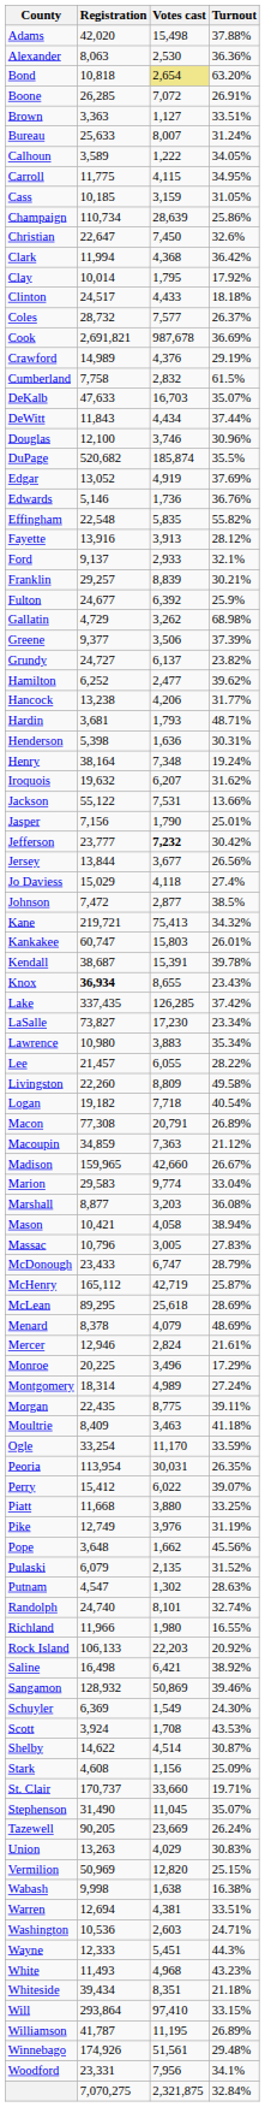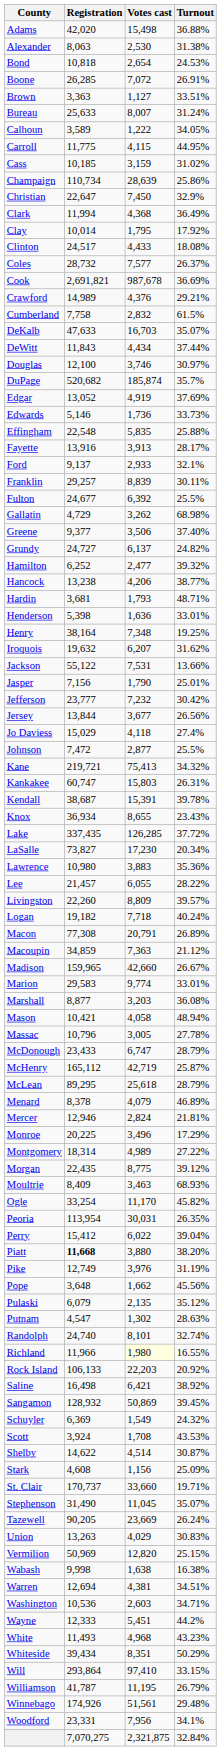Adams | Turnout: 37.88% -> 36.88%
Alexander | Turnout: 36.36% -> 31.38%
Bond | Votes cast: khaki background -> no background
Bond | Turnout: 63.20% -> 24.53%
Carroll | Turnout: 34.95% -> 44.95%
Cass | Turnout: 31.05% -> 31.02%
Christian | Turnout: 32.6% -> 32.9%
Clark | Turnout: 36.42% -> 36.49%
Clinton | Turnout: 18.18% -> 18.08%
Crawford | Turnout: 29.19% -> 29.21%
Douglas | Turnout: 30.96% -> 30.97%
DuPage | Turnout: 35.5% -> 35.7%
Edwards | Turnout: 36.76% -> 33.73%
Effingham | Turnout: 55.82% -> 25.88%
Fayette | Turnout: 28.12% -> 28.17%
Franklin | Turnout: 30.21% -> 30.11%
Fulton | Turnout: 25.9% -> 25.5%
Greene | Turnout: 37.39% -> 37.40%
Grundy | Turnout: 23.82% -> 24.82%
Hamilton | Turnout: 39.62% -> 39.32%
Hancock | Turnout: 31.77% -> 38.77%
Henderson | Turnout: 30.31% -> 33.01%
Henry | Turnout: 19.24% -> 19.25%
Jefferson | Votes cast: bold -> normal
Johnson | Turnout: 38.5% -> 25.5%
Kankakee | Turnout: 26.01% -> 26.31%
Knox | Registration: bold -> normal
Lake | Turnout: 37.42% -> 37.72%
LaSalle | Turnout: 23.34% -> 20.34%
Lawrence | Turnout: 35.34% -> 35.36%
Livingston | Turnout: 49.58% -> 39.57%
Logan | Turnout: 40.54% -> 40.24%
Marion | Turnout: 33.04% -> 33.01%
Mason | Turnout: 38.94% -> 48.94%
Massac | Turnout: 27.83% -> 27.78%
McLean | Turnout: 28.69% -> 28.79%
Menard | Turnout: 48.69% -> 46.89%
Mercer | Turnout: 21.61% -> 21.81%
Montgomery | Turnout: 27.24% -> 27.22%
Morgan | Turnout: 39.11% -> 39.12%
Moultrie | Turnout: 41.18% -> 68.93%
Ogle | Turnout: 33.59% -> 45.82%
Perry | Turnout: 39.07% -> 39.04%
Piatt | Registration: normal -> bold
Piatt | Turnout: 33.25% -> 38.20%
Pulaski | Turnout: 31.52% -> 35.12%
Richland | Votes cast: no background -> lightyellow background
Sangamon | Turnout: 39.46% -> 39.45%
Schuyler | Turnout: 24.30% -> 24.32%
Warren | Turnout: 33.51% -> 34.51%
Washington | Turnout: 24.71% -> 34.71%
Wayne | Turnout: 44.3% -> 44.2%
Whiteside | Turnout: 21.18% -> 50.29%
Williamson | Turnout: 26.89% -> 26.79%
